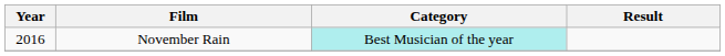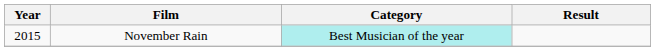November Rain | Year: 2016 -> 2015
